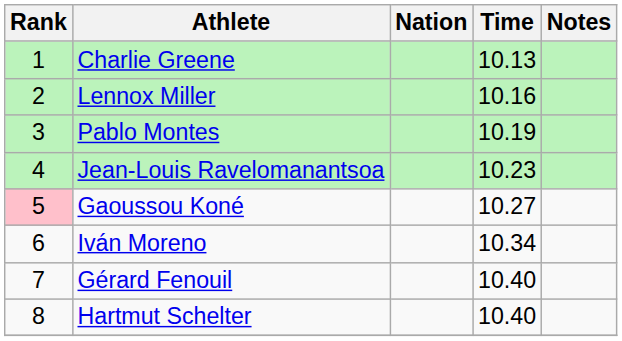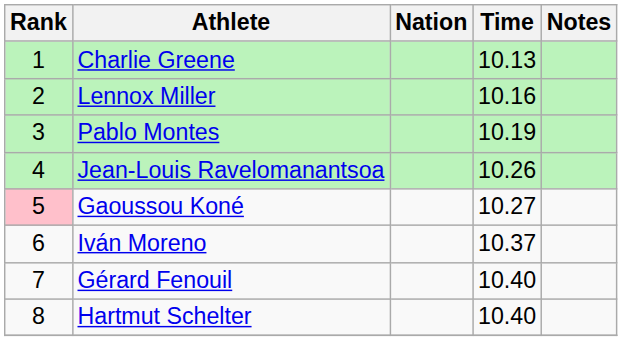Jean-Louis Ravelomanantsoa | Time: 10.23 -> 10.26
Iván Moreno | Time: 10.34 -> 10.37
